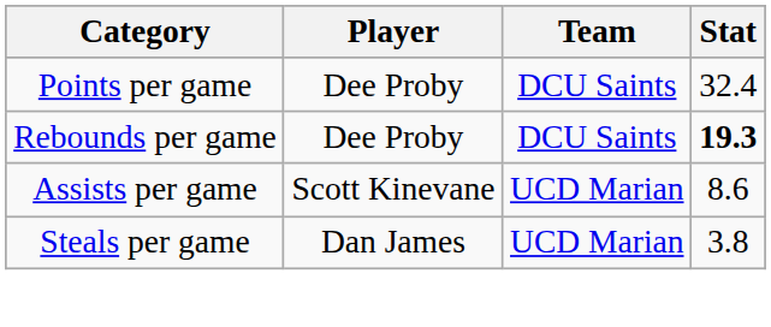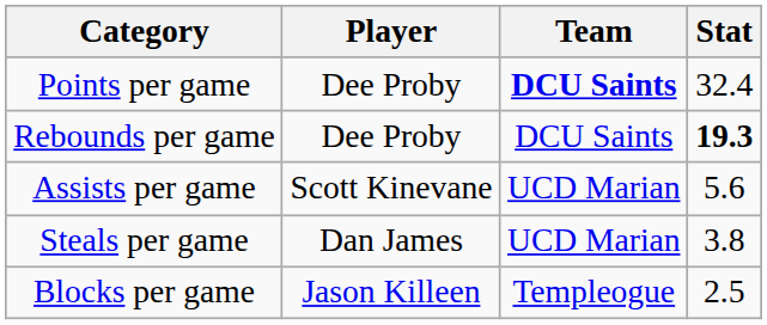Points per game | Team: normal -> bold
Assists per game | Stat: 8.6 -> 5.6
+ row: Blocks per game | Jason Killeen | Templeogue | 2.5
